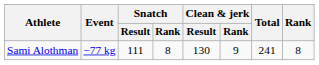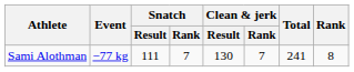Sami Alothman | Snatch / Rank: 8 -> 7
Sami Alothman | Clean & jerk / Rank: 9 -> 7
